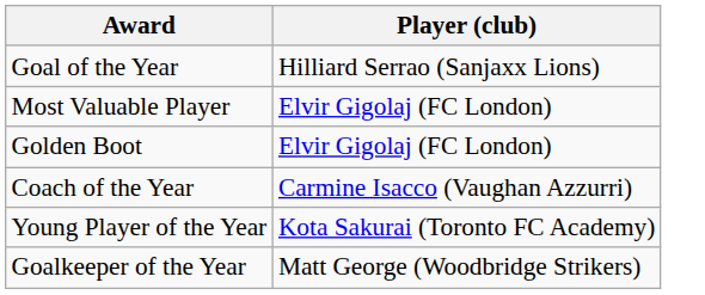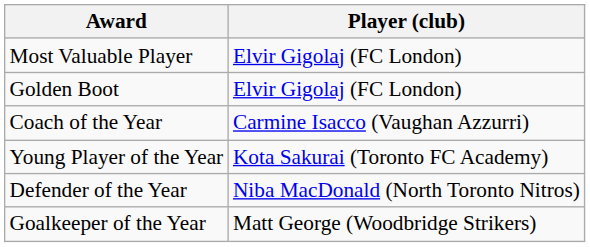- row: Goal of the Year | Hilliard Serrao (Sanjaxx Lions)
+ row: Defender of the Year | Niba MacDonald (North Toronto Nitros)
